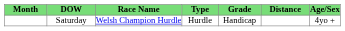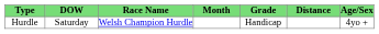columns swapped: Month <-> Type
